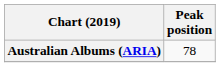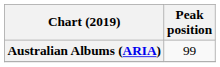Australian Albums (ARIA) | Peak position: 78 -> 99
